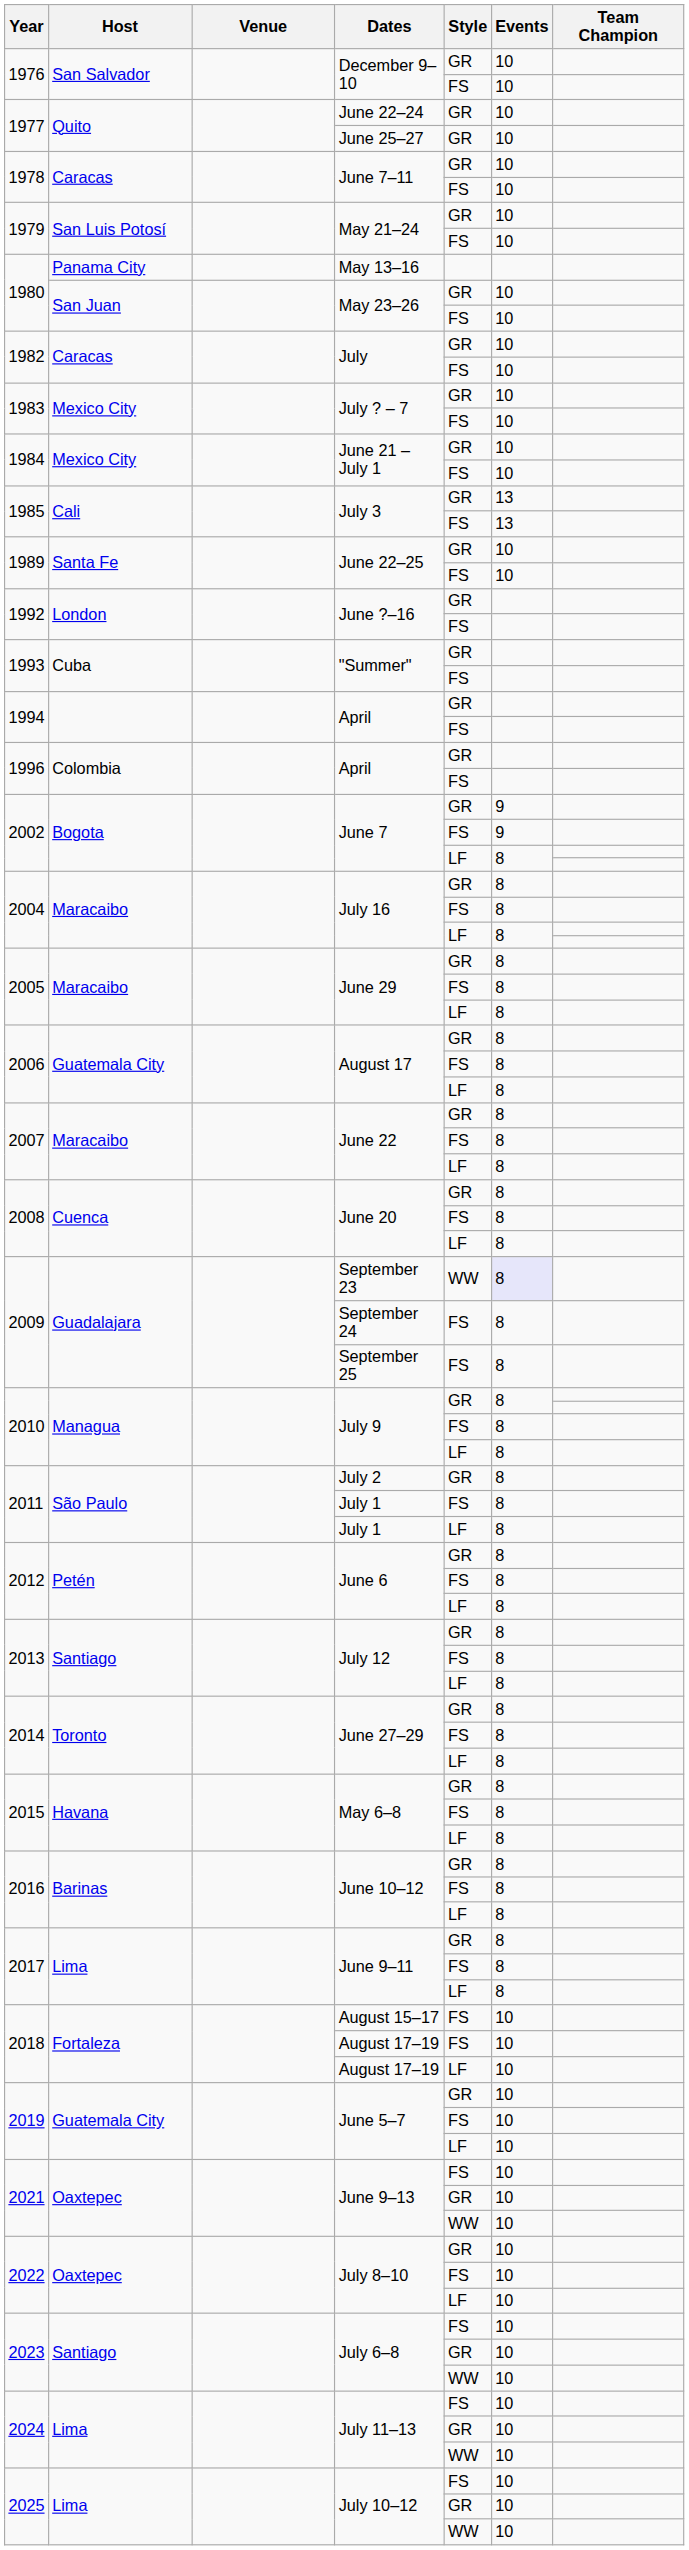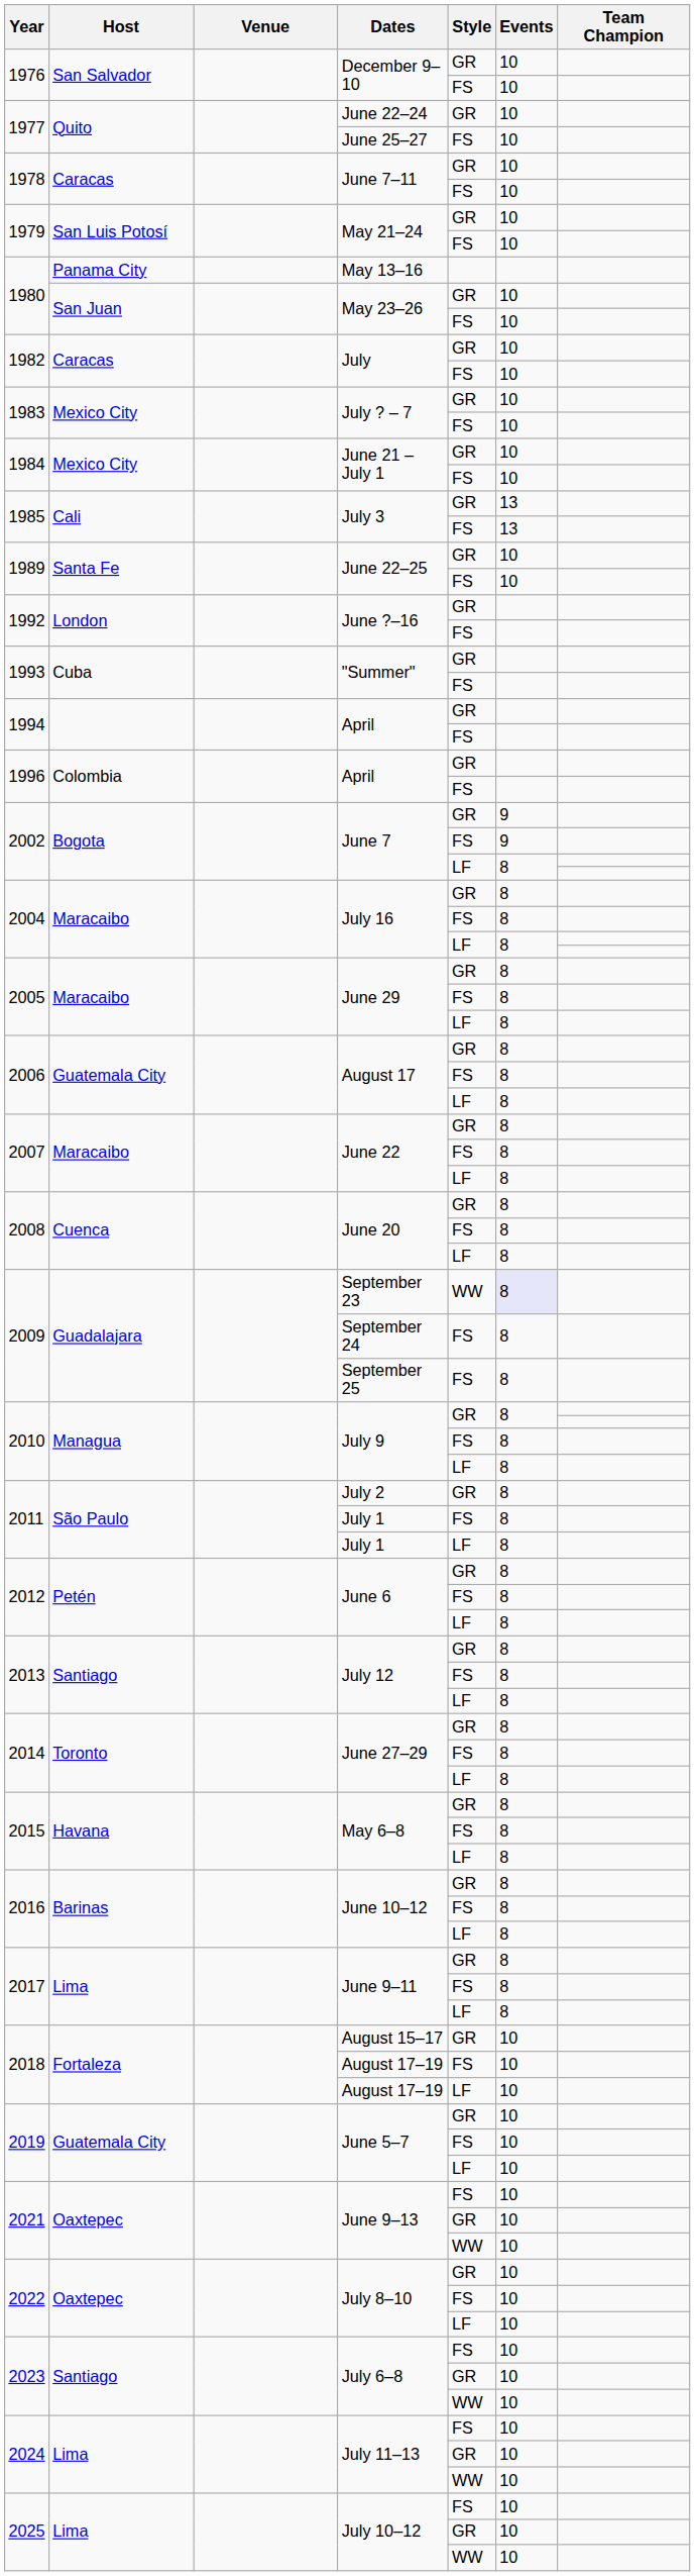June 25–27 | Style: GR -> FS
August 15–17 | Style: FS -> GR
